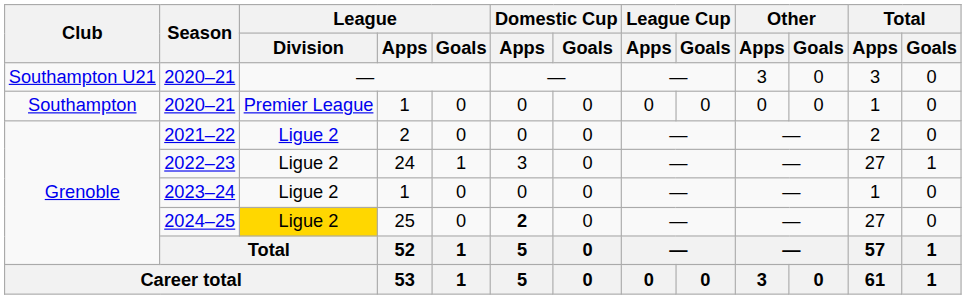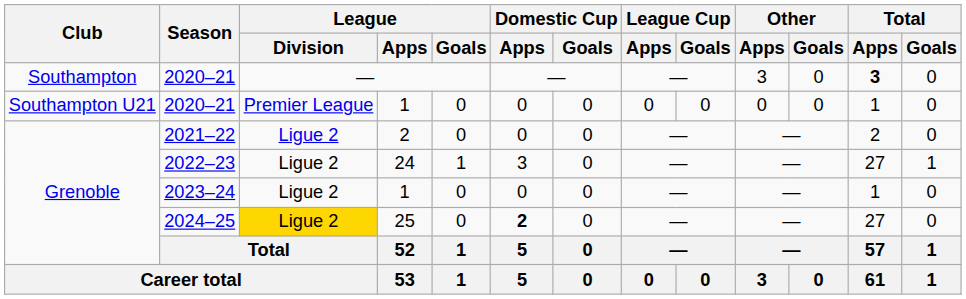2020–21 / — | Club: Southampton U21 -> Southampton
2020–21 / — | Total / Apps: normal -> bold
2020–21 / 1 | Club: Southampton -> Southampton U21
